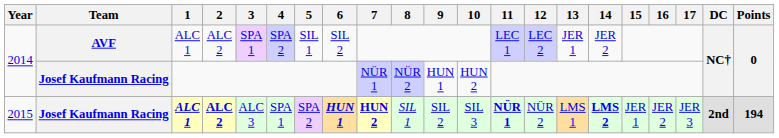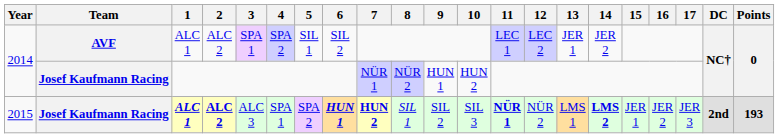2015 | Points: 194 -> 193
